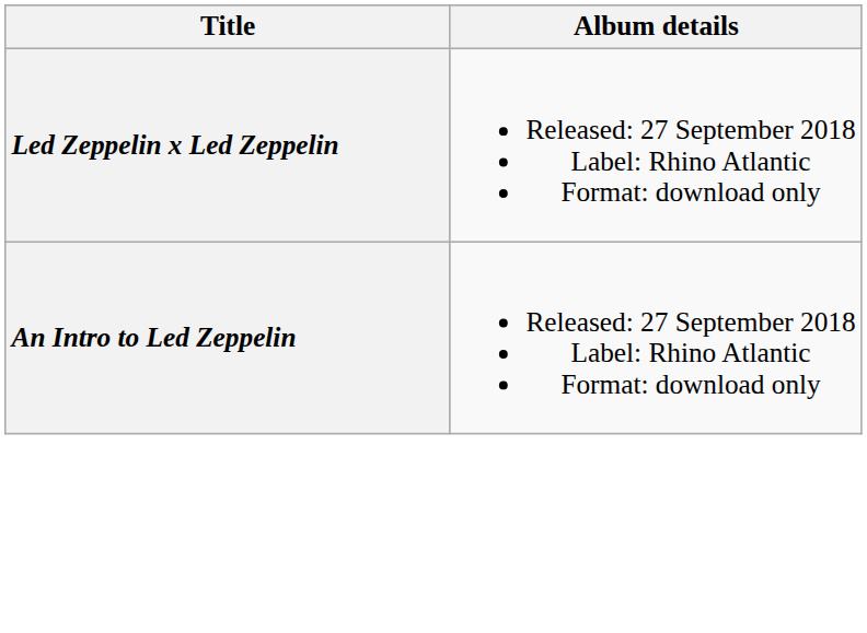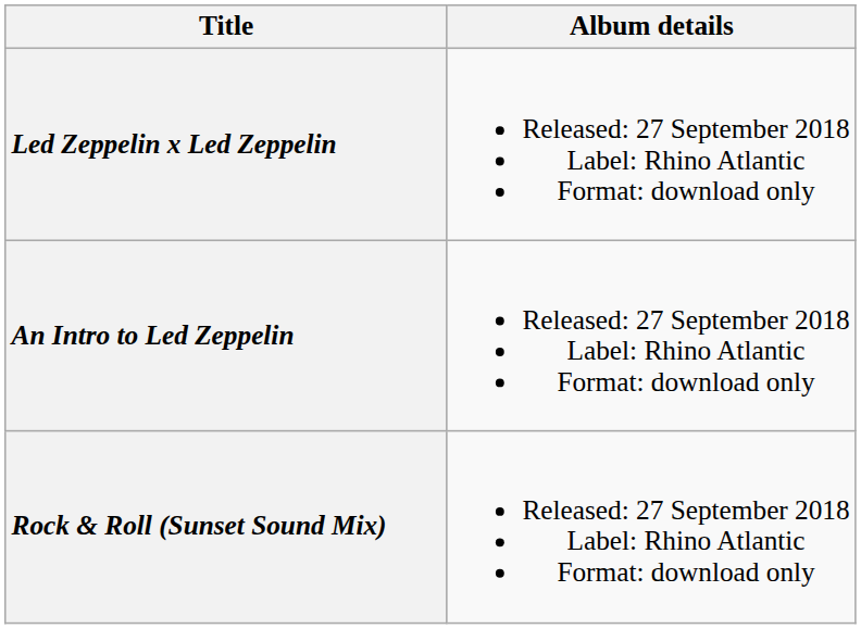+ row: Rock & Roll (Sunset Sound Mix) | Released: 27 September 2018 Label: Rhino Atlantic Format: download only
